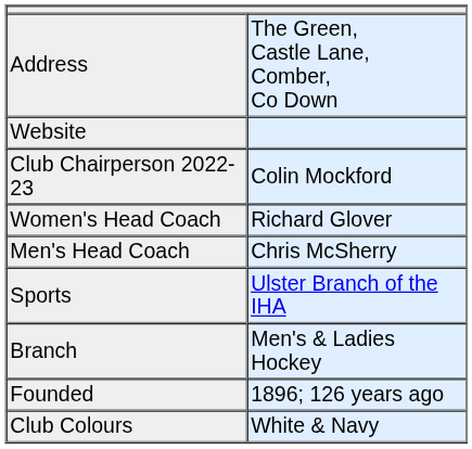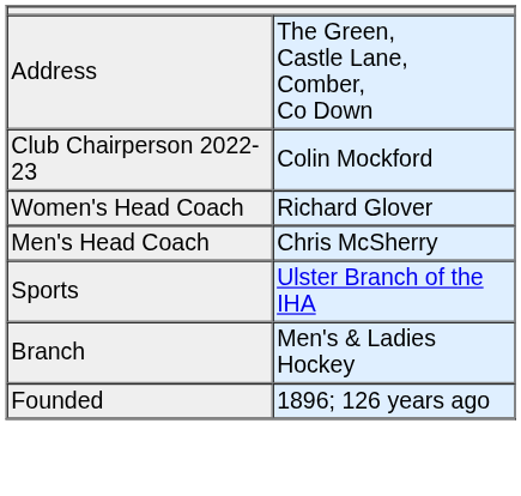- row: Website
- row: Club Colours | White & Navy
